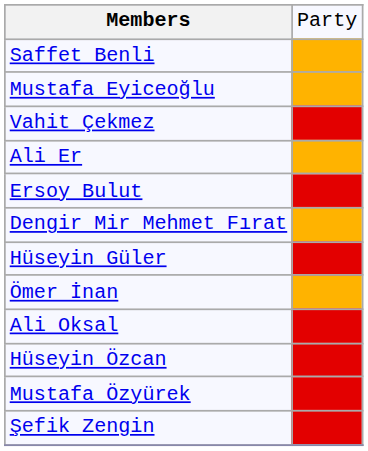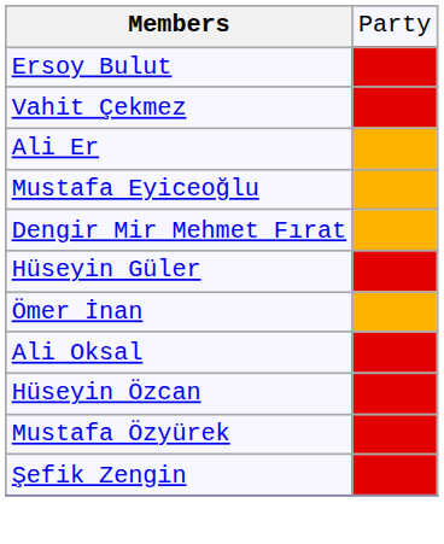- row: Saffet Benli
rows swapped: Ersoy Bulut <-> Mustafa Eyiceoğlu
